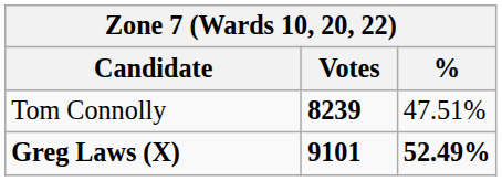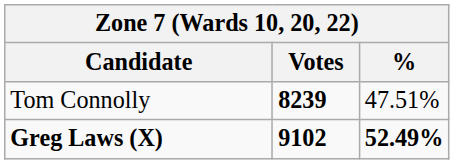Greg Laws (X) | Votes: 9101 -> 9102
